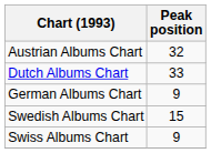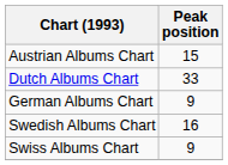Austrian Albums Chart | Peak position: 32 -> 15
Swedish Albums Chart | Peak position: 15 -> 16
